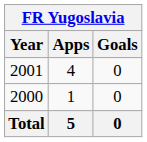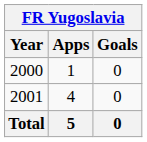rows swapped: 2000 <-> 2001
